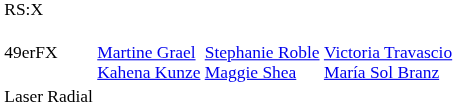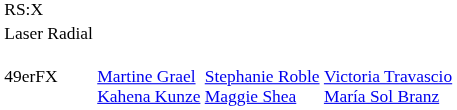rows swapped: Laser Radial <-> 49erFX
